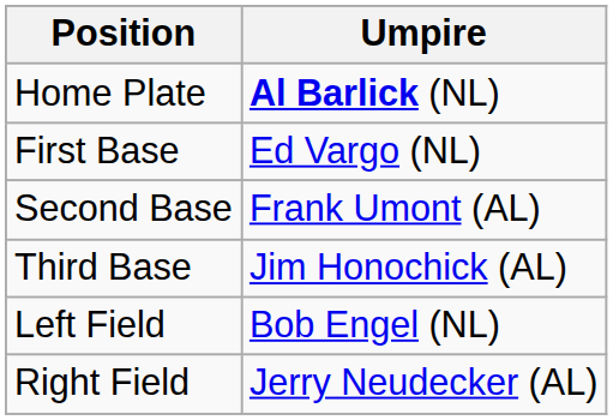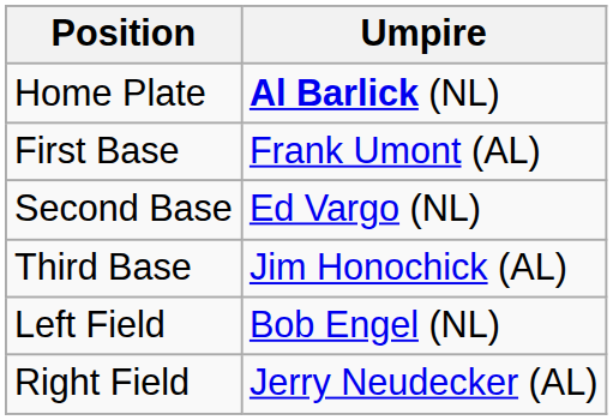First Base | Umpire: Ed Vargo (NL) -> Frank Umont (AL)
Second Base | Umpire: Frank Umont (AL) -> Ed Vargo (NL)
